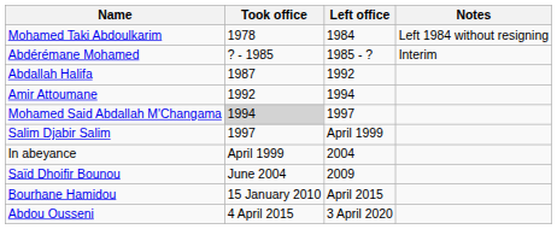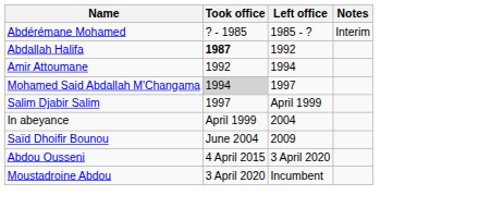- row: Mohamed Taki Abdoulkarim | 1978 | 1984 | Left 1984 without resigning
Abdallah Halifa | Took office: normal -> bold
- row: Bourhane Hamidou | 15 January 2010 | April 2015
+ row: Moustadroine Abdou | 3 April 2020 | Incumbent
